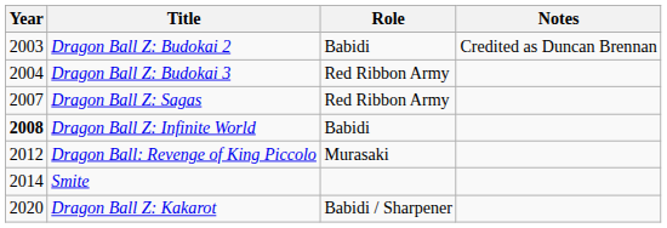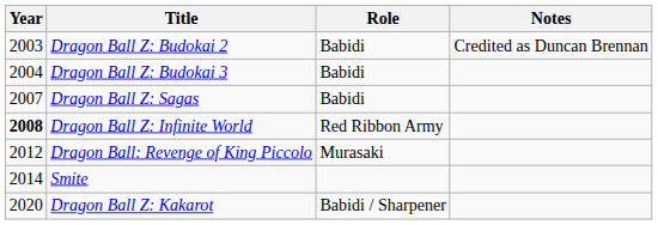Dragon Ball Z: Budokai 3 | Role: Red Ribbon Army -> Babidi
Dragon Ball Z: Sagas | Role: Red Ribbon Army -> Babidi
Dragon Ball Z: Infinite World | Role: Babidi -> Red Ribbon Army
